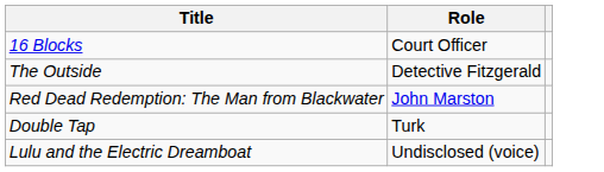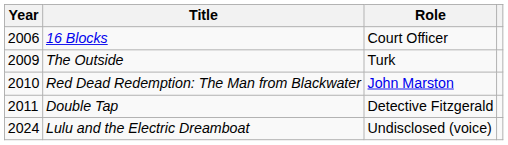+ column: Year | 2006 | 2009 | 2010 | 2011 | 2024
The Outside | Role: Detective Fitzgerald -> Turk
Double Tap | Role: Turk -> Detective Fitzgerald
